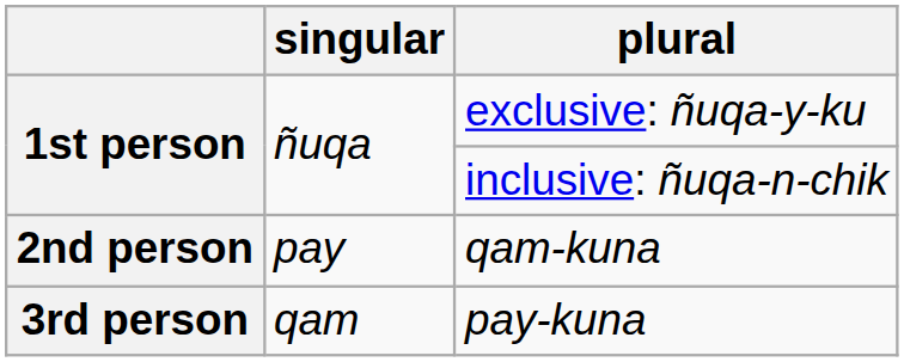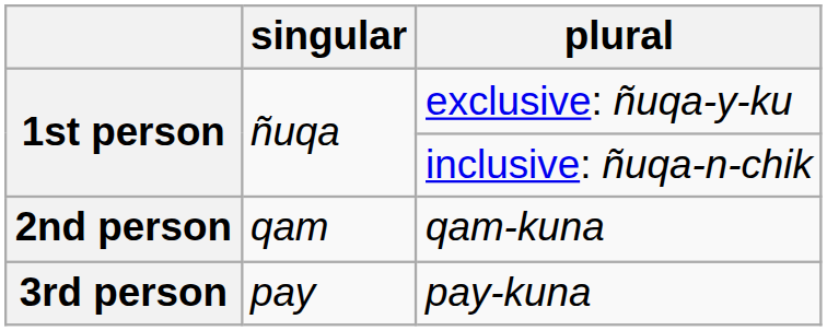qam-kuna | singular: pay -> qam
pay-kuna | singular: qam -> pay
